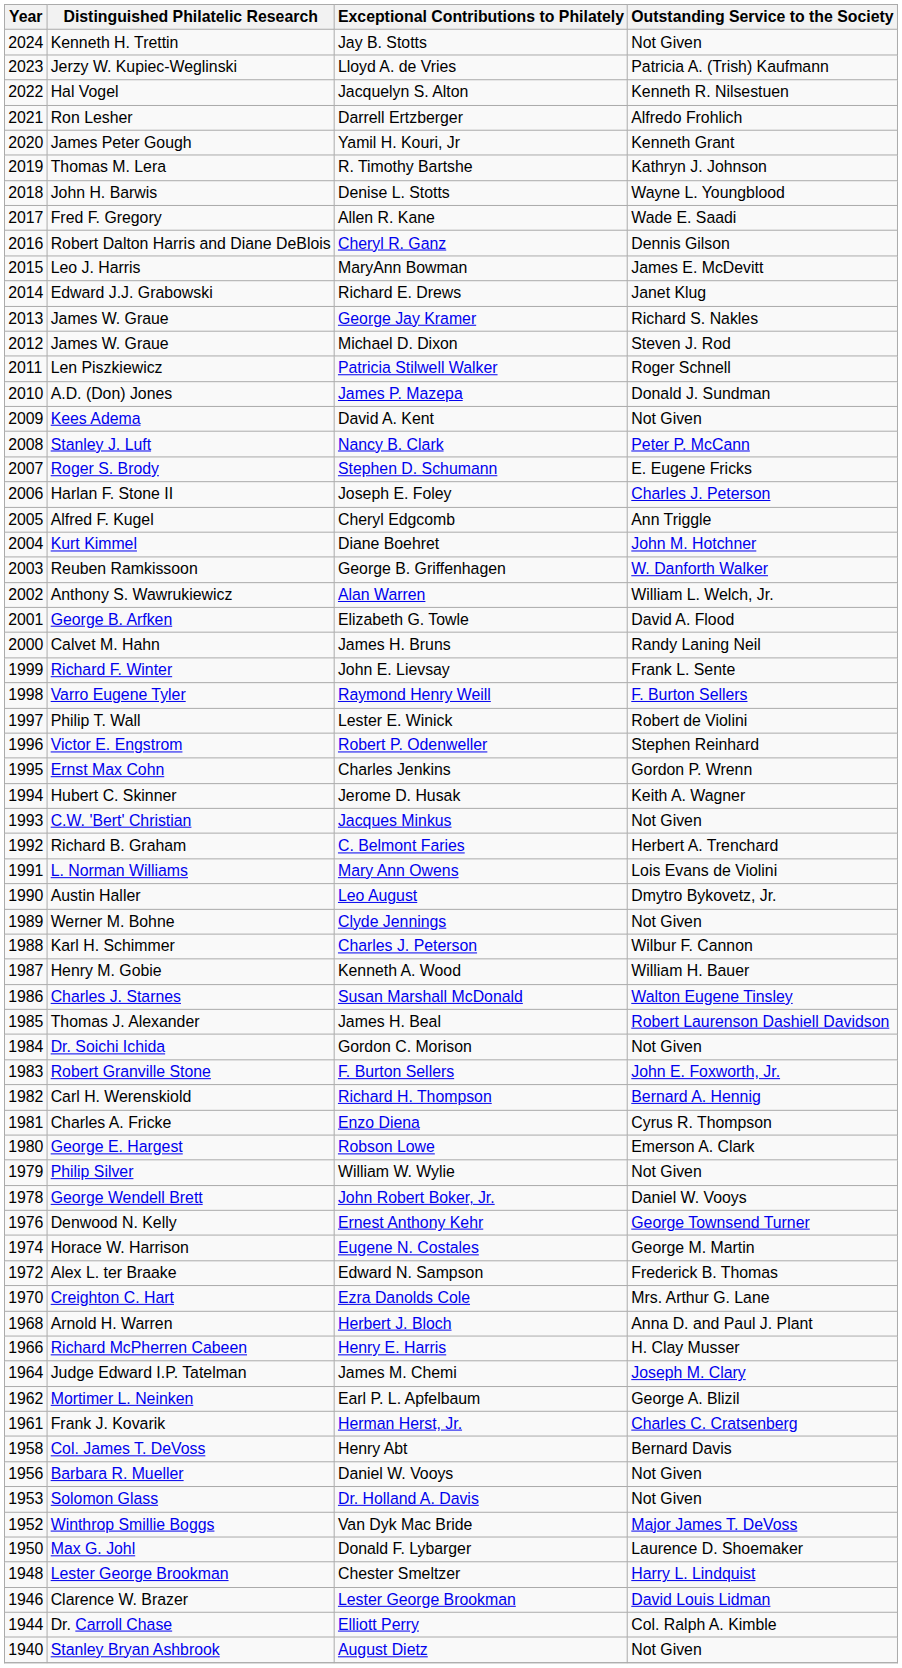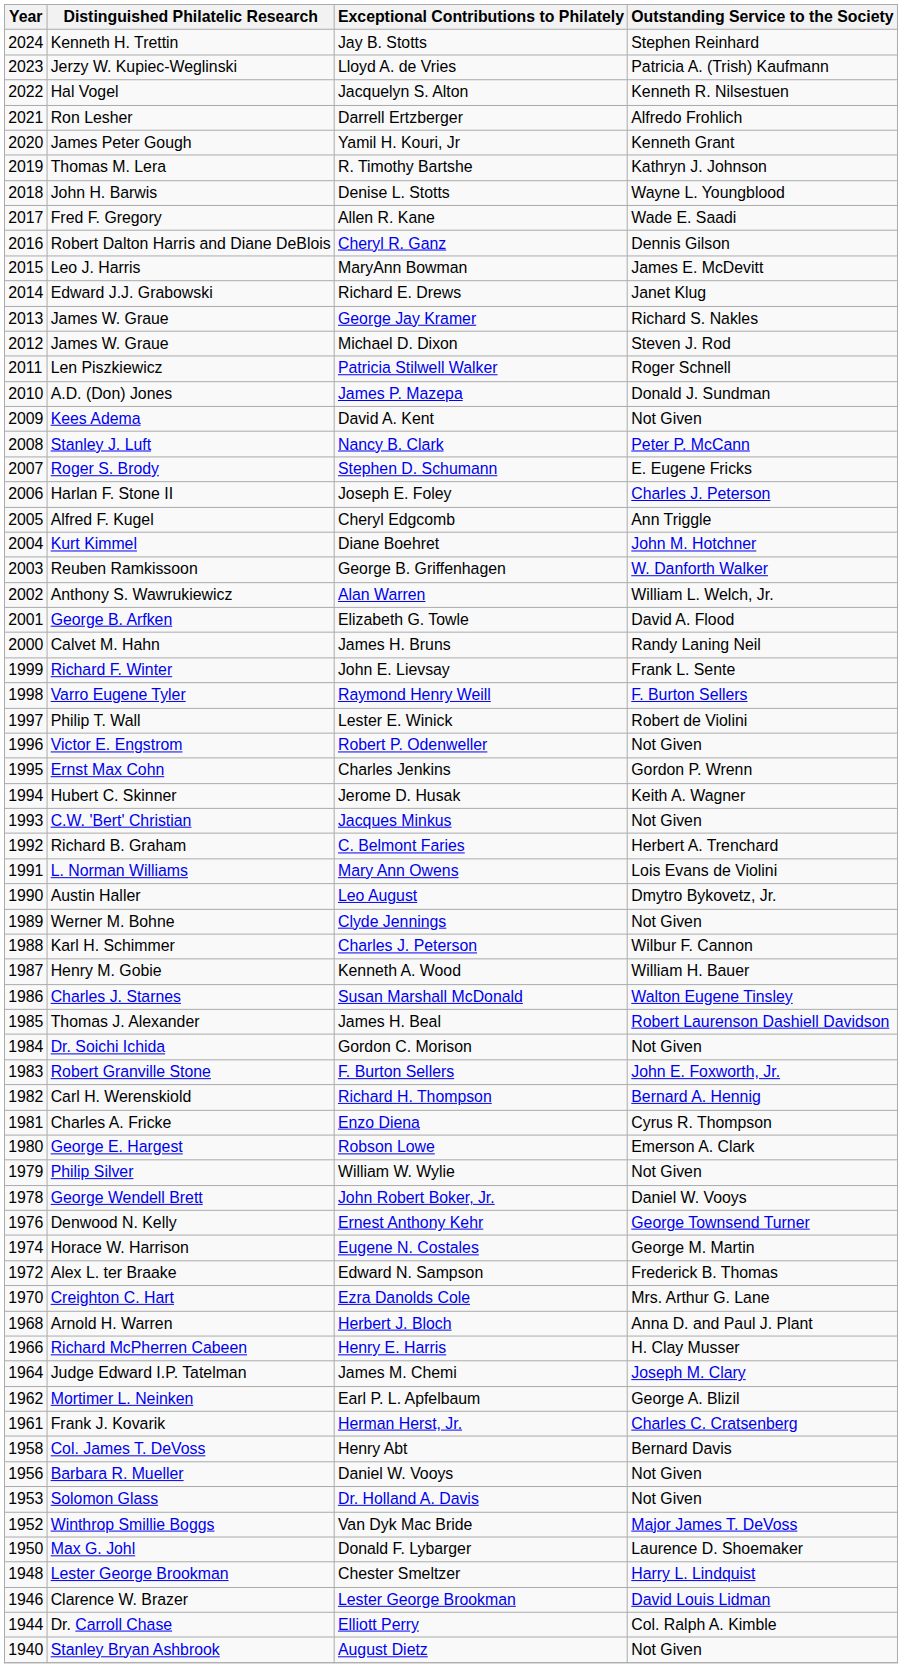Jay B. Stotts | Outstanding Service to the Society: Not Given -> Stephen Reinhard
Robert P. Odenweller | Outstanding Service to the Society: Stephen Reinhard -> Not Given
